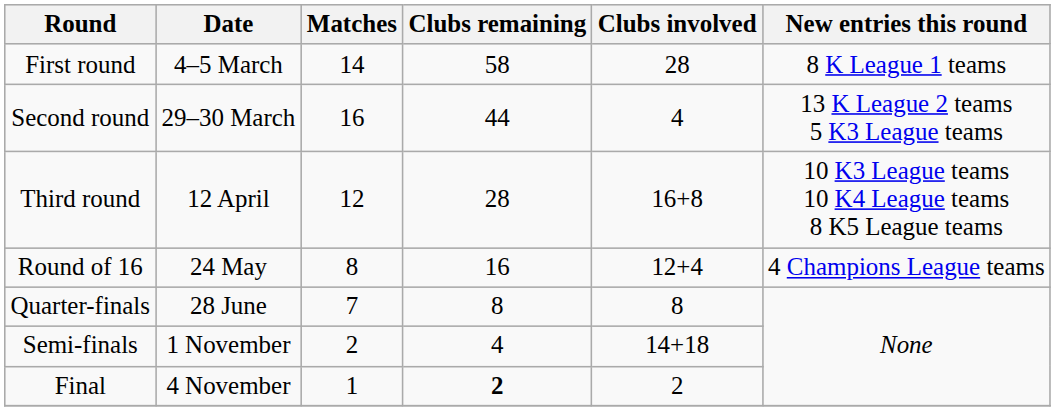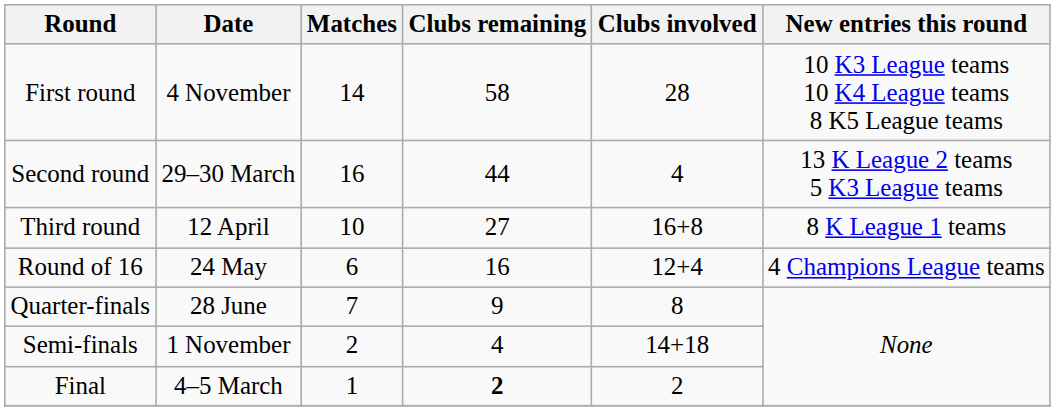First round | Date: 4–5 March -> 4 November
First round | New entries this round: 8 K League 1 teams -> 10 K3 League teams 10 K4 League teams 8 K5 League teams
Third round | Matches: 12 -> 10
Third round | Clubs remaining: 28 -> 27
Third round | New entries this round: 10 K3 League teams 10 K4 League teams 8 K5 League teams -> 8 K League 1 teams
Round of 16 | Matches: 8 -> 6
Quarter-finals | Clubs remaining: 8 -> 9
Final | Date: 4 November -> 4–5 March
